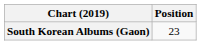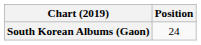South Korean Albums (Gaon) | Position: 23 -> 24
